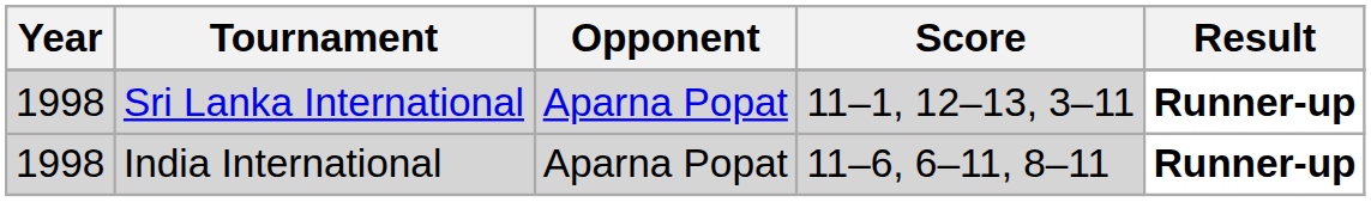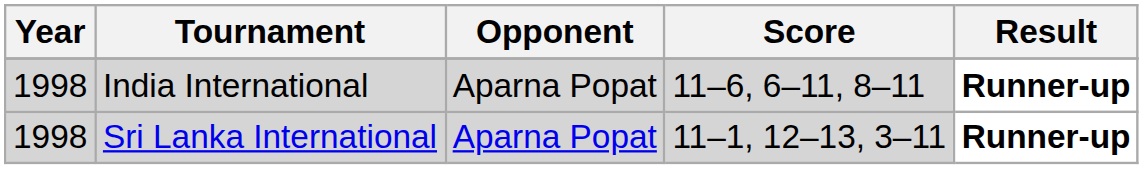rows swapped: Sri Lanka International <-> India International
